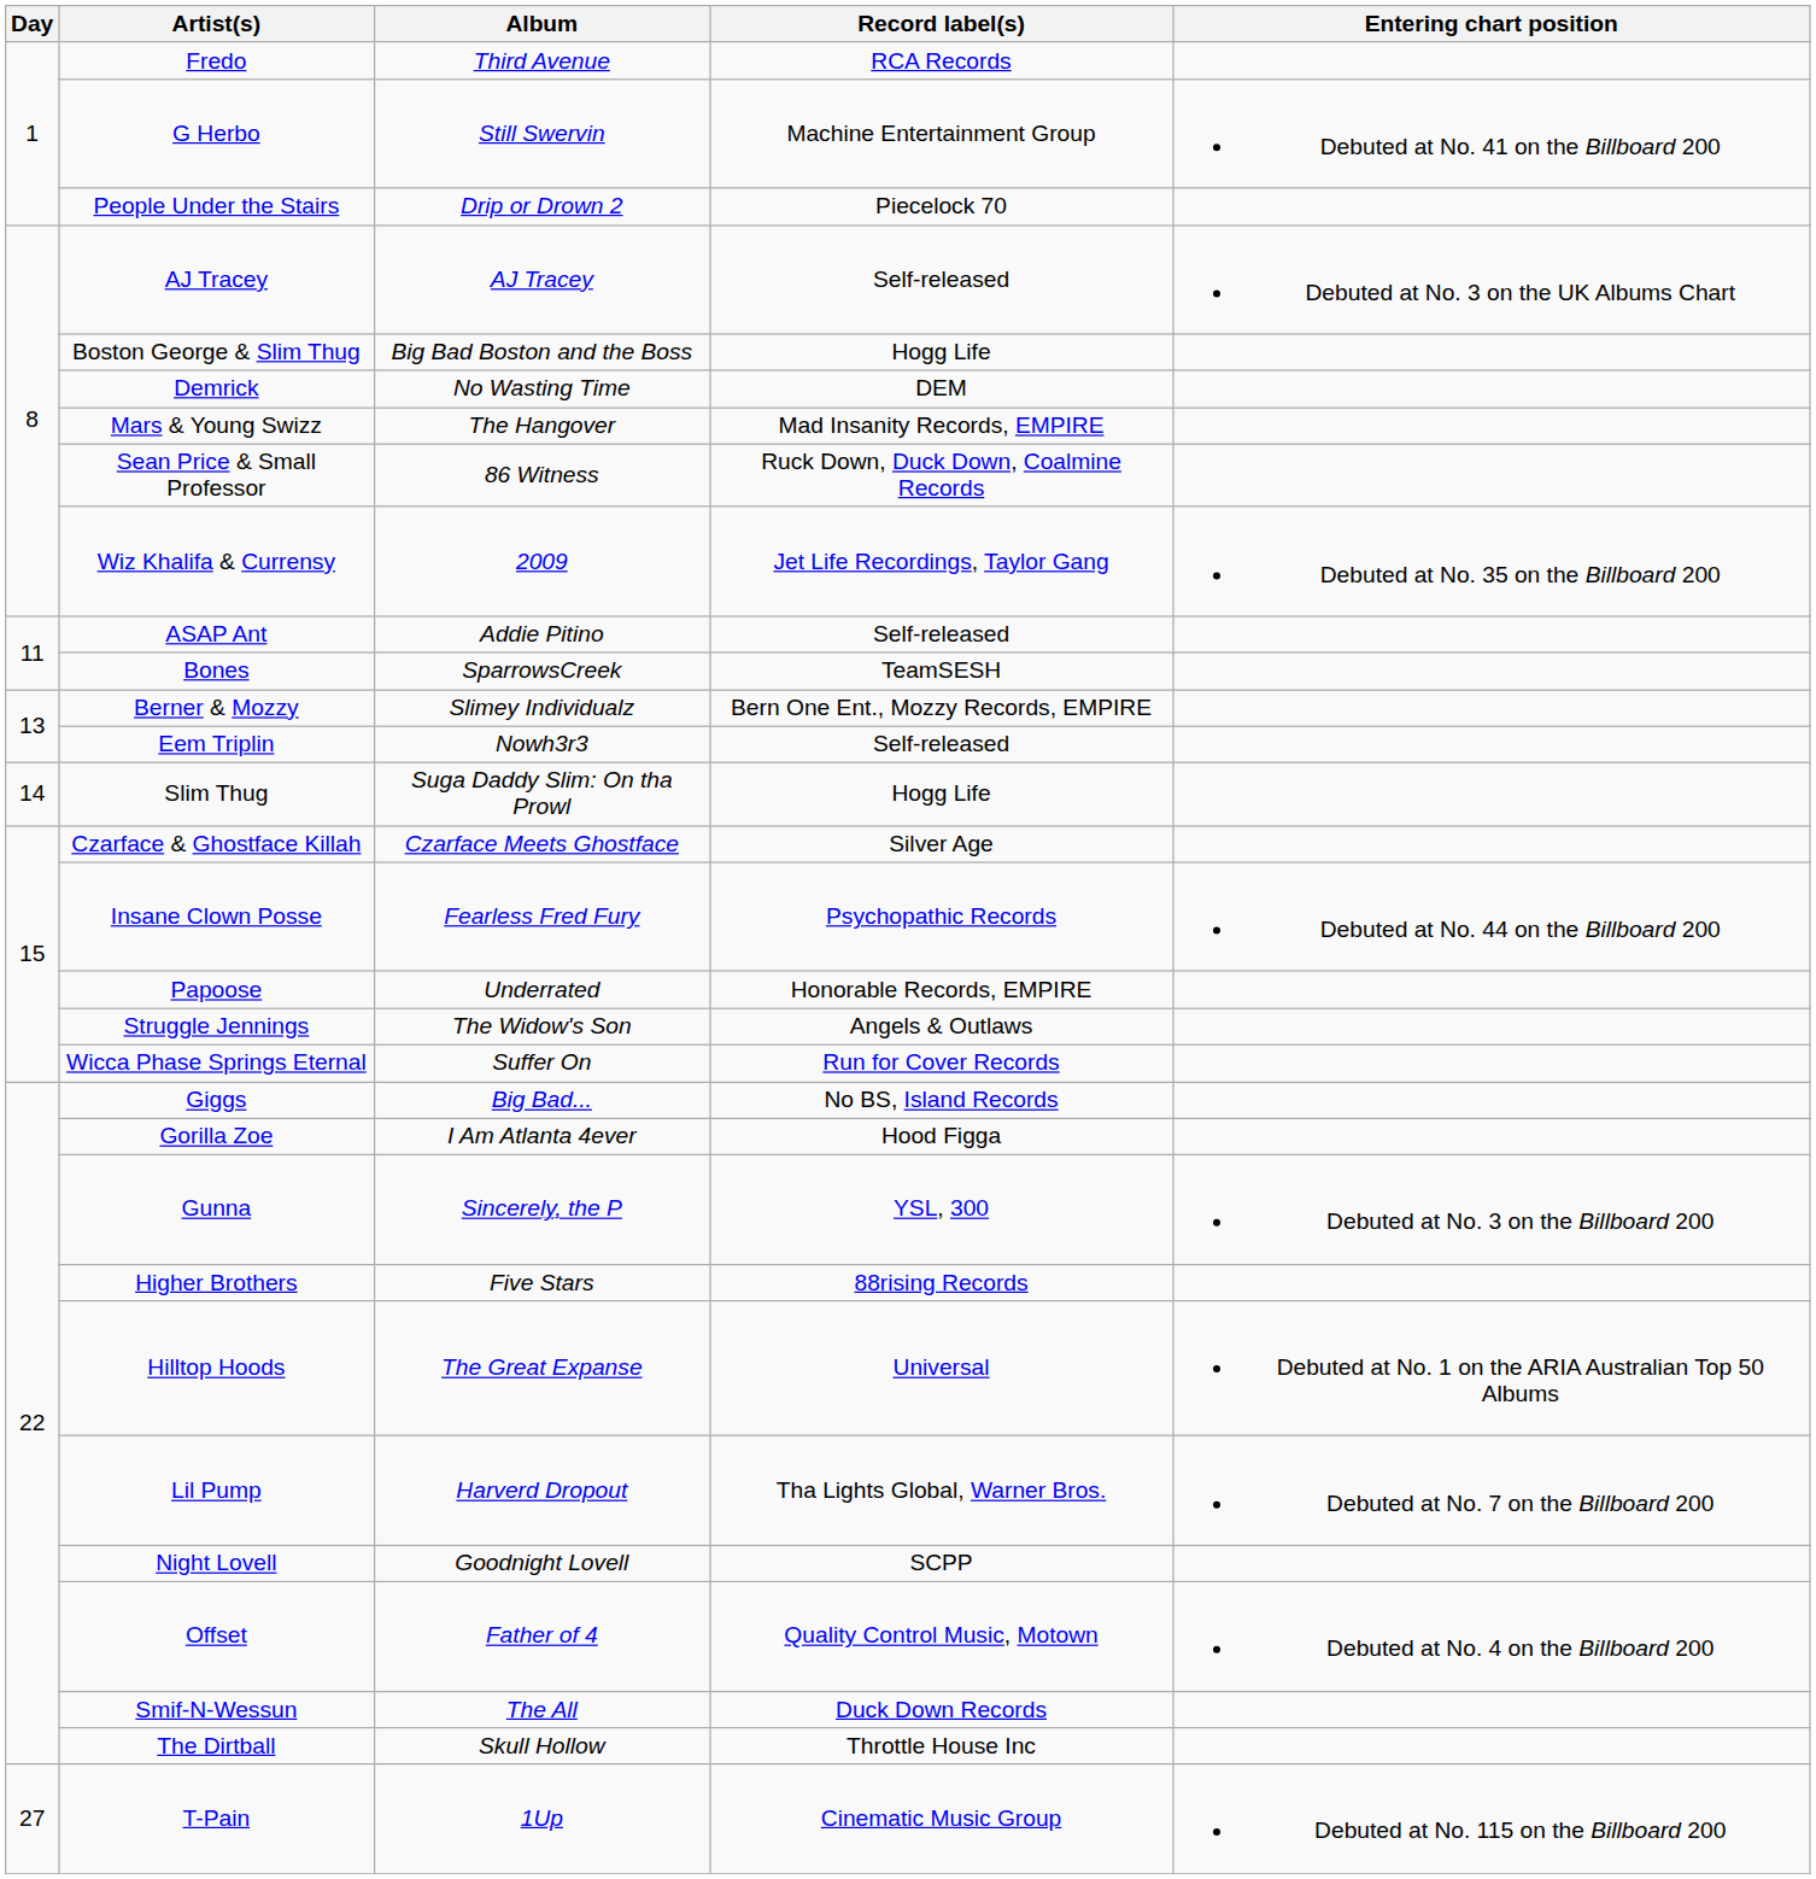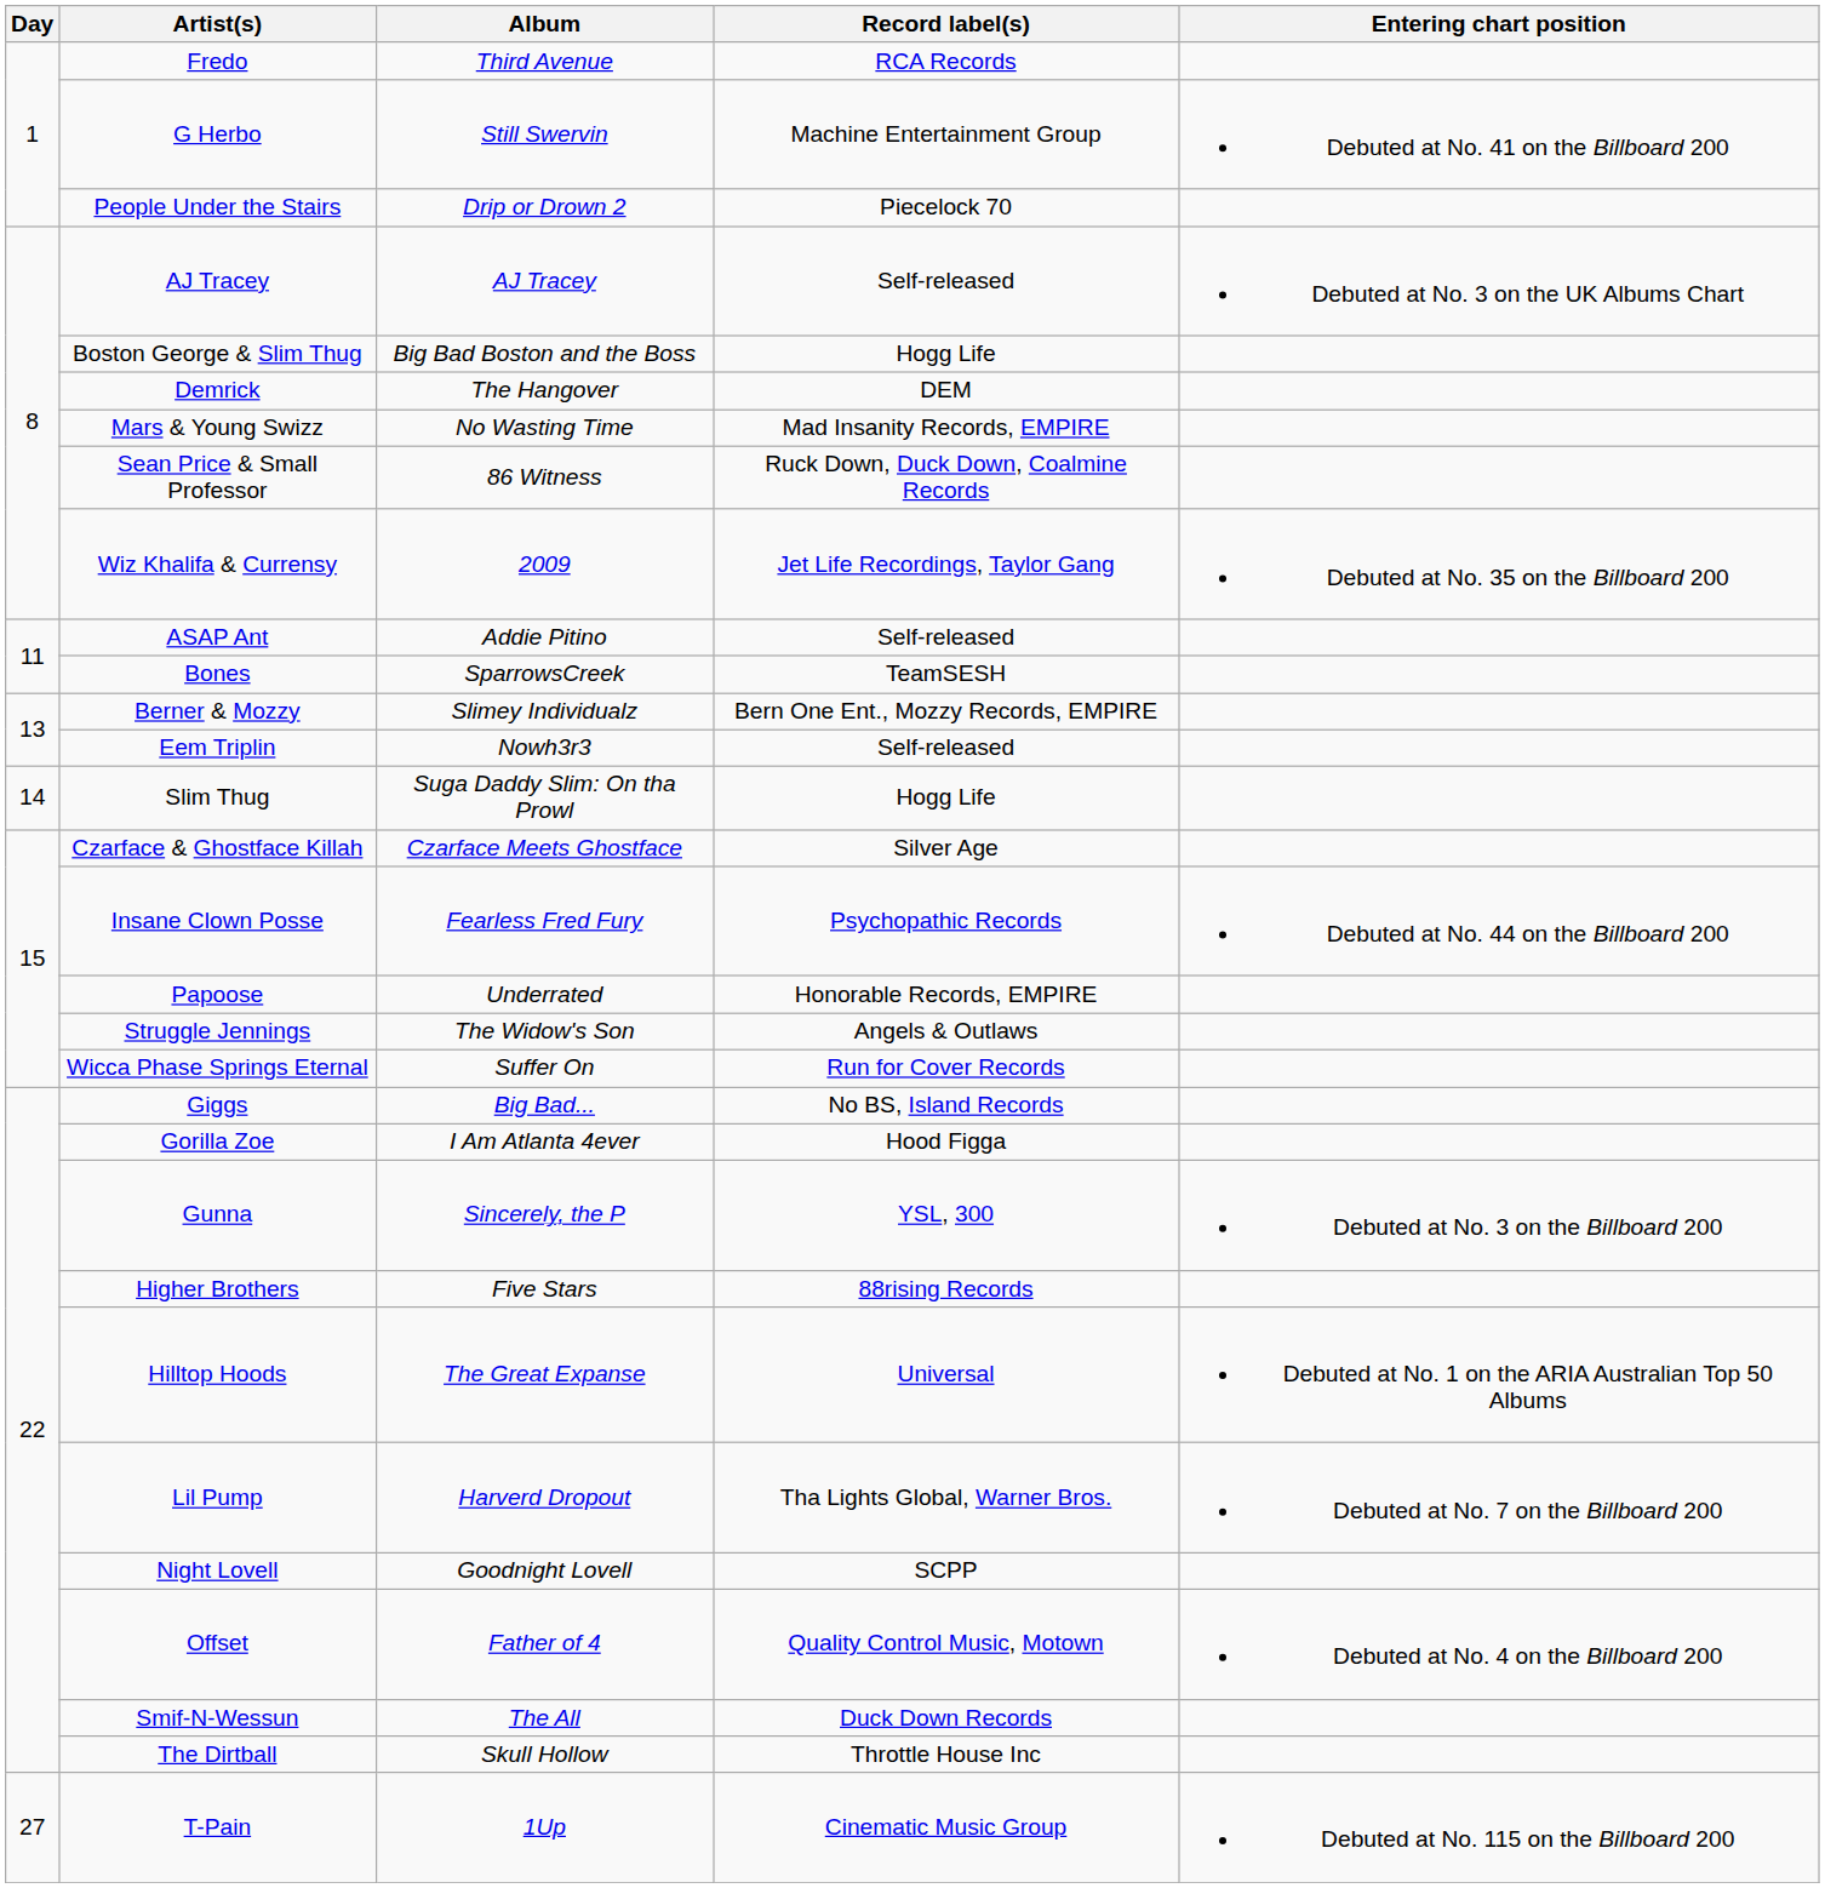Demrick | Album: No Wasting Time -> The Hangover
Mars & Young Swizz | Album: The Hangover -> No Wasting Time
